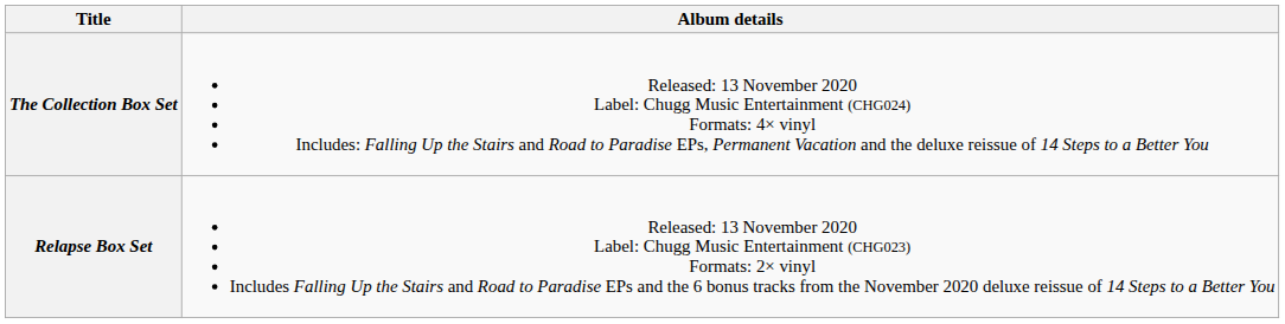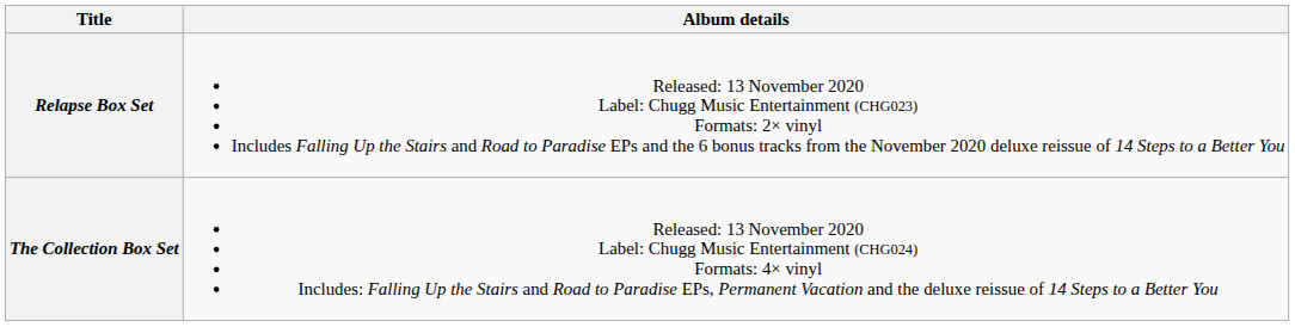rows swapped: Relapse Box Set <-> The Collection Box Set
